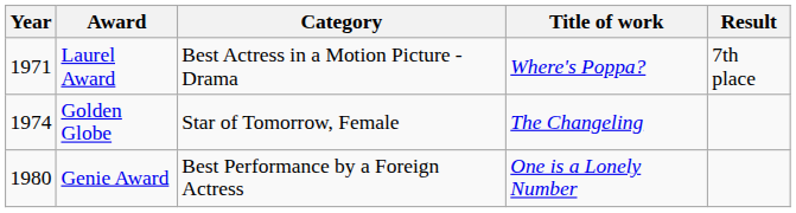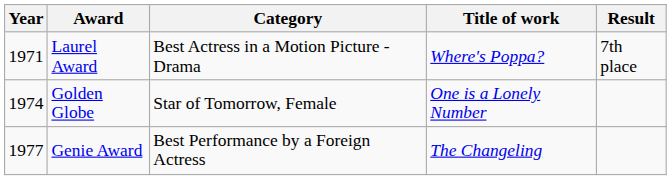Golden Globe | Title of work: The Changeling -> One is a Lonely Number
Genie Award | Year: 1980 -> 1977
Genie Award | Title of work: One is a Lonely Number -> The Changeling
